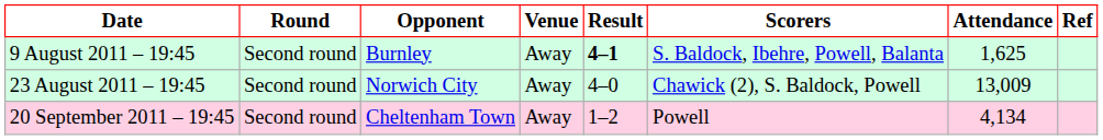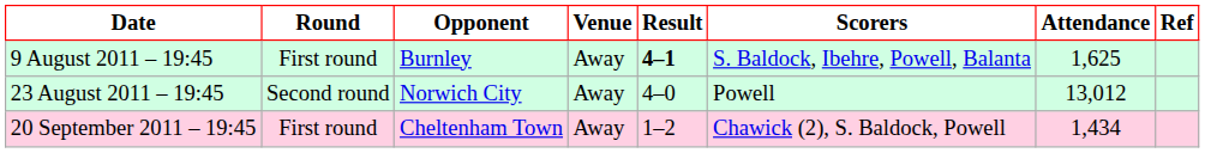9 August 2011 – 19:45 | Round: Second round -> First round
23 August 2011 – 19:45 | Scorers: Chawick (2), S. Baldock, Powell -> Powell
23 August 2011 – 19:45 | Attendance: 13,009 -> 13,012
20 September 2011 – 19:45 | Round: Second round -> First round
20 September 2011 – 19:45 | Scorers: Powell -> Chawick (2), S. Baldock, Powell
20 September 2011 – 19:45 | Attendance: 4,134 -> 1,434
